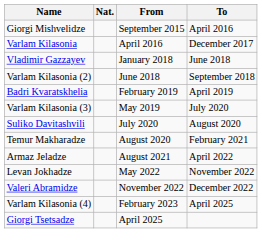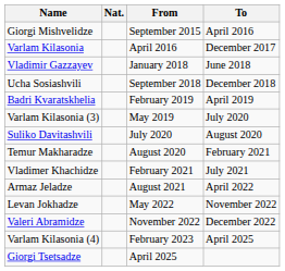- row: Varlam Kilasonia (2) | June 2018 | September 2018
+ row: Ucha Sosiashvili | September 2018 | December 2018
+ row: Vladimer Khachidze | February 2021 | July 2021
